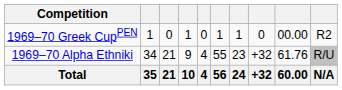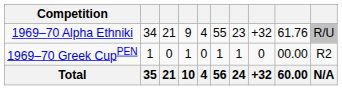rows swapped: 1969–70 Alpha Ethniki <-> 1969–70 Greek CupPEN
